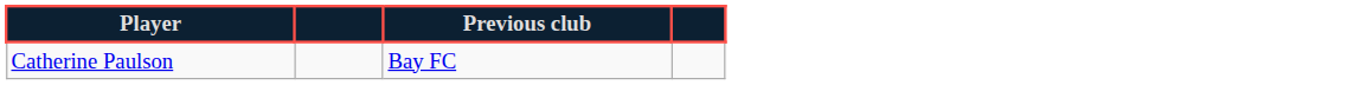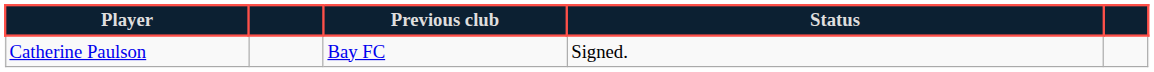+ column: Status | Signed.
